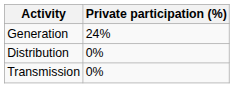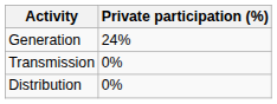rows swapped: Transmission <-> Distribution
